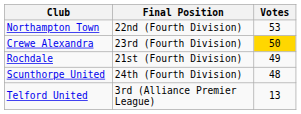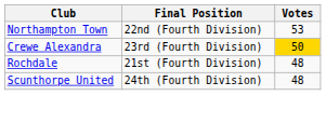Rochdale | Votes: 49 -> 48
- row: Telford United | 3rd (Alliance Premier League) | 13
